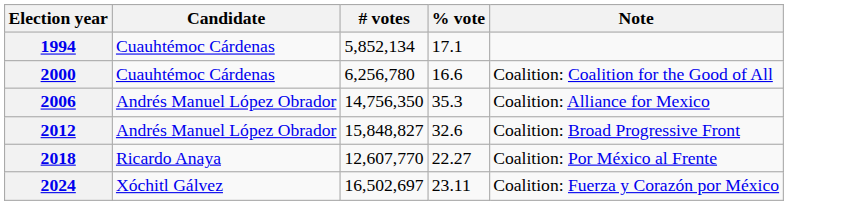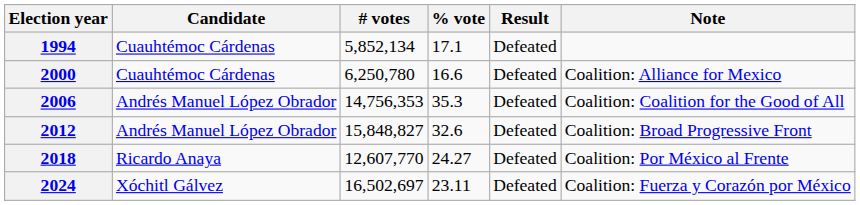+ column: Result | Defeated | Defeated | Defeated | Defeated | Defeated | Defeated
2000 | # votes: 6,256,780 -> 6,250,780
2000 | Note: Coalition: Coalition for the Good of All -> Coalition: Alliance for Mexico
2006 | # votes: 14,756,350 -> 14,756,353
2006 | Note: Coalition: Alliance for Mexico -> Coalition: Coalition for the Good of All
2018 | % vote: 22.27 -> 24.27
